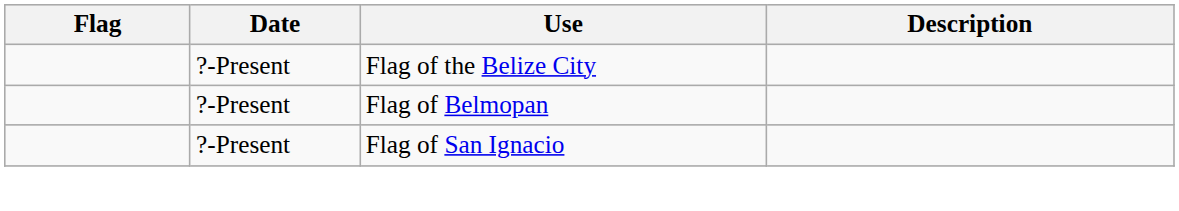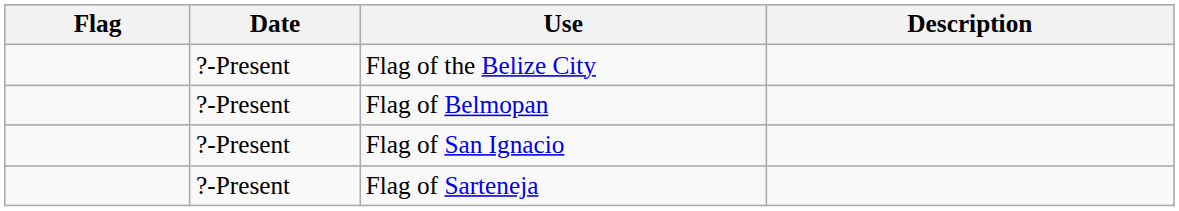+ row: ?-Present | Flag of Sarteneja
